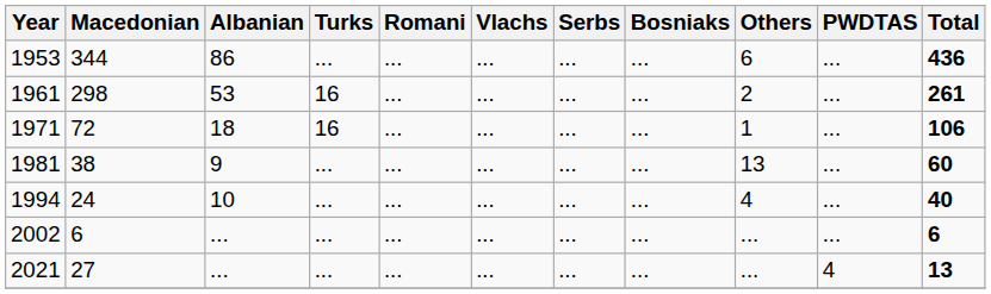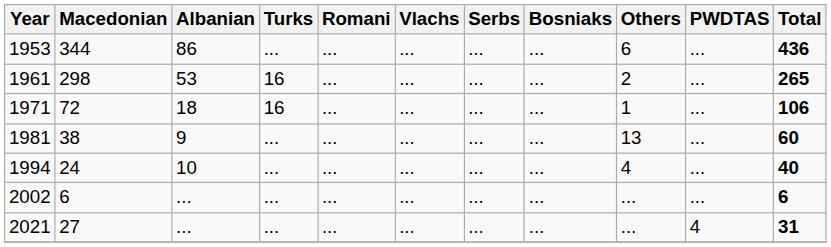1961 | Total: 261 -> 265
2021 | Total: 13 -> 31
